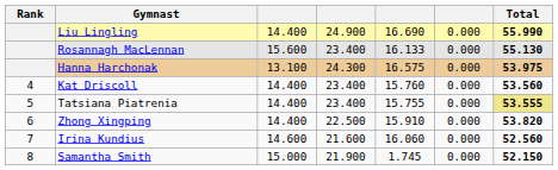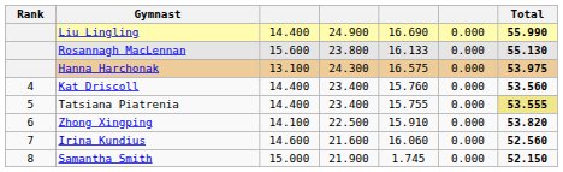Rosannagh MacLennan | column 4: 23.400 -> 23.800
Zhong Xingping | column 3: 14.400 -> 14.100
